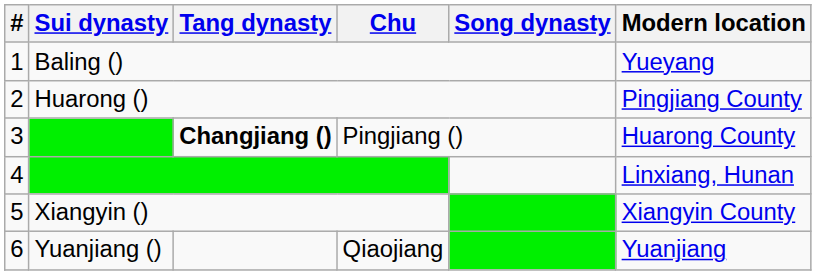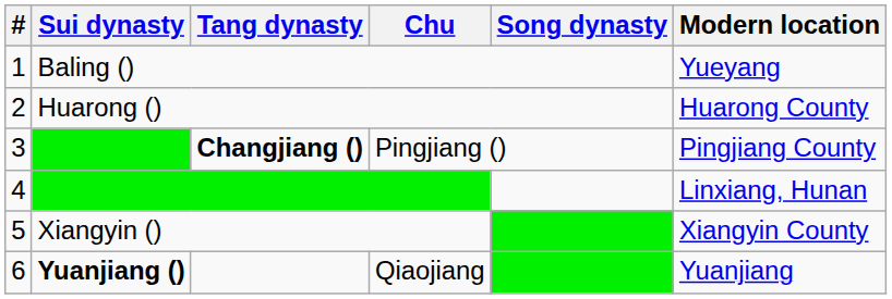Huarong () | Modern location: Pingjiang County -> Huarong County
Pingjiang () | Modern location: Huarong County -> Pingjiang County
Qiaojiang | Sui dynasty: normal -> bold
